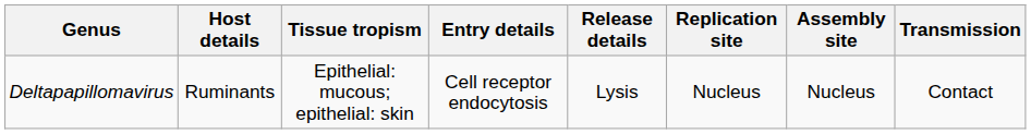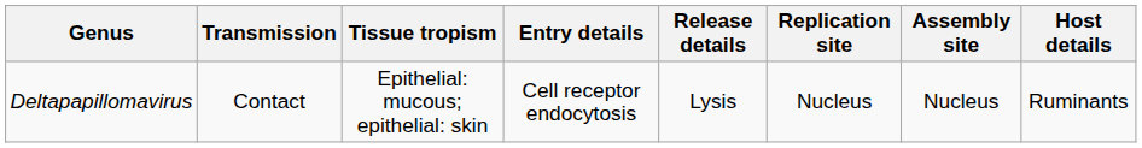columns swapped: Host details <-> Transmission
